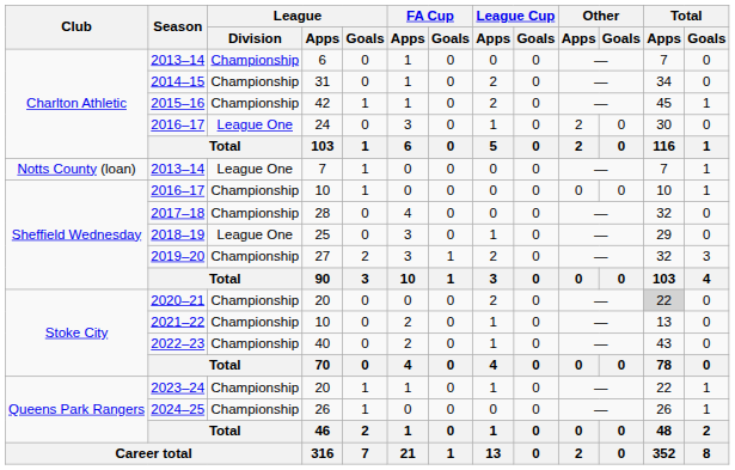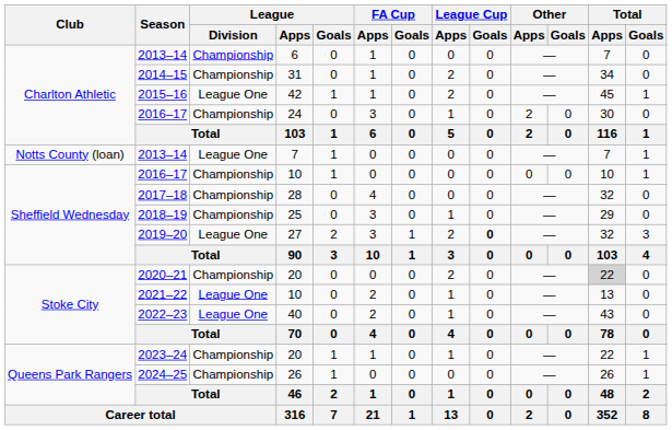2015–16 | League / Division: Championship -> League One
2016–17 / 24 | League / Division: League One -> Championship
2018–19 | League / Division: League One -> Championship
2019–20 | League / Division: Championship -> League One
2019–20 | League Cup / Goals: normal -> bold
2021–22 | League / Division: Championship -> League One
2022–23 | League / Division: Championship -> League One
